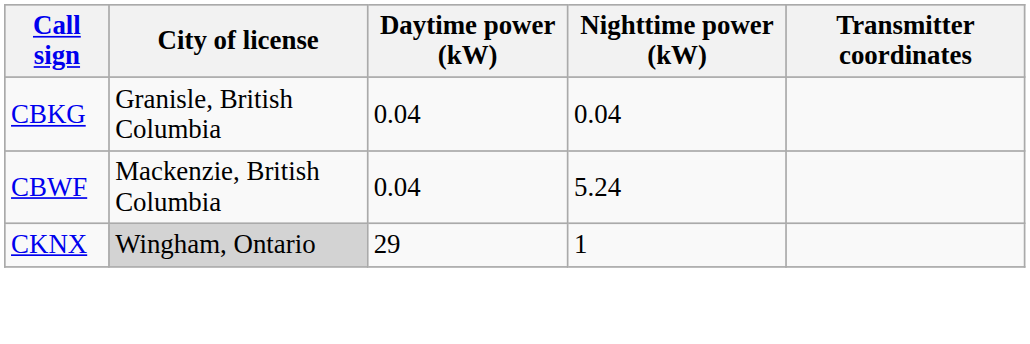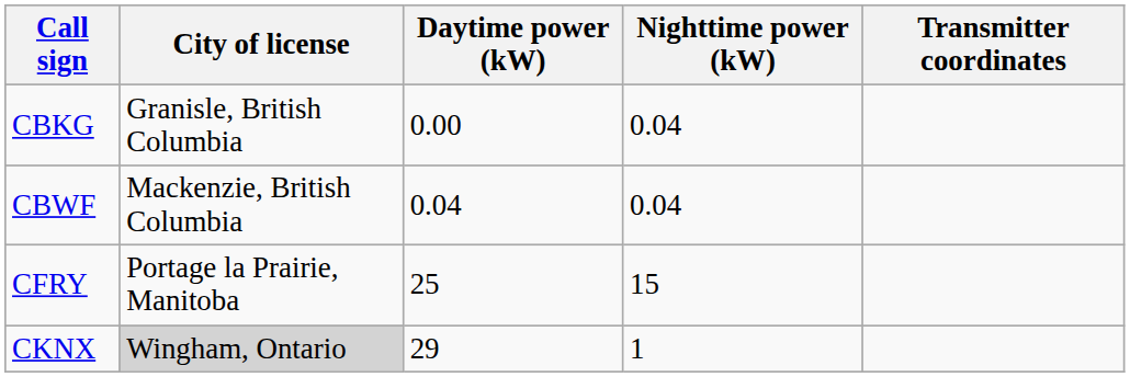CBKG | Daytime power (kW): 0.04 -> 0.00
CBWF | Nighttime power (kW): 5.24 -> 0.04
+ row: CFRY | Portage la Prairie, Manitoba | 25 | 15
